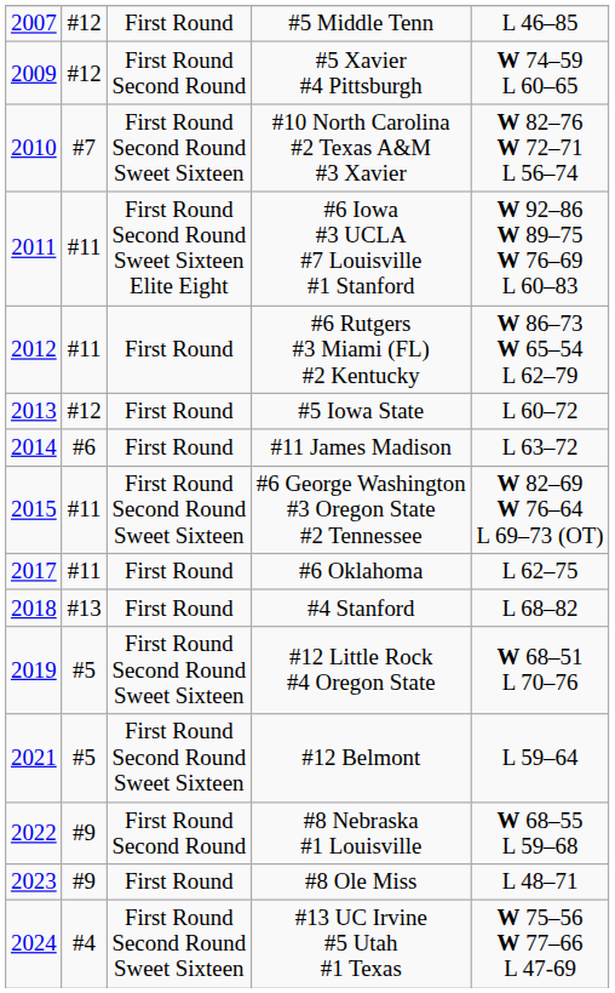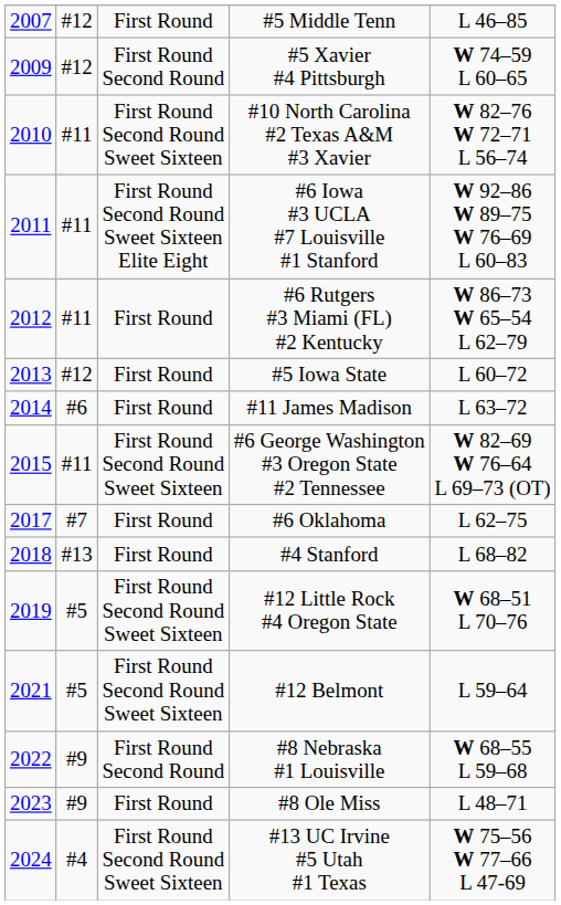#10 North Carolina #2 Texas A&M #3 Xavier | column 2: #7 -> #11
#6 Oklahoma | column 2: #11 -> #7
